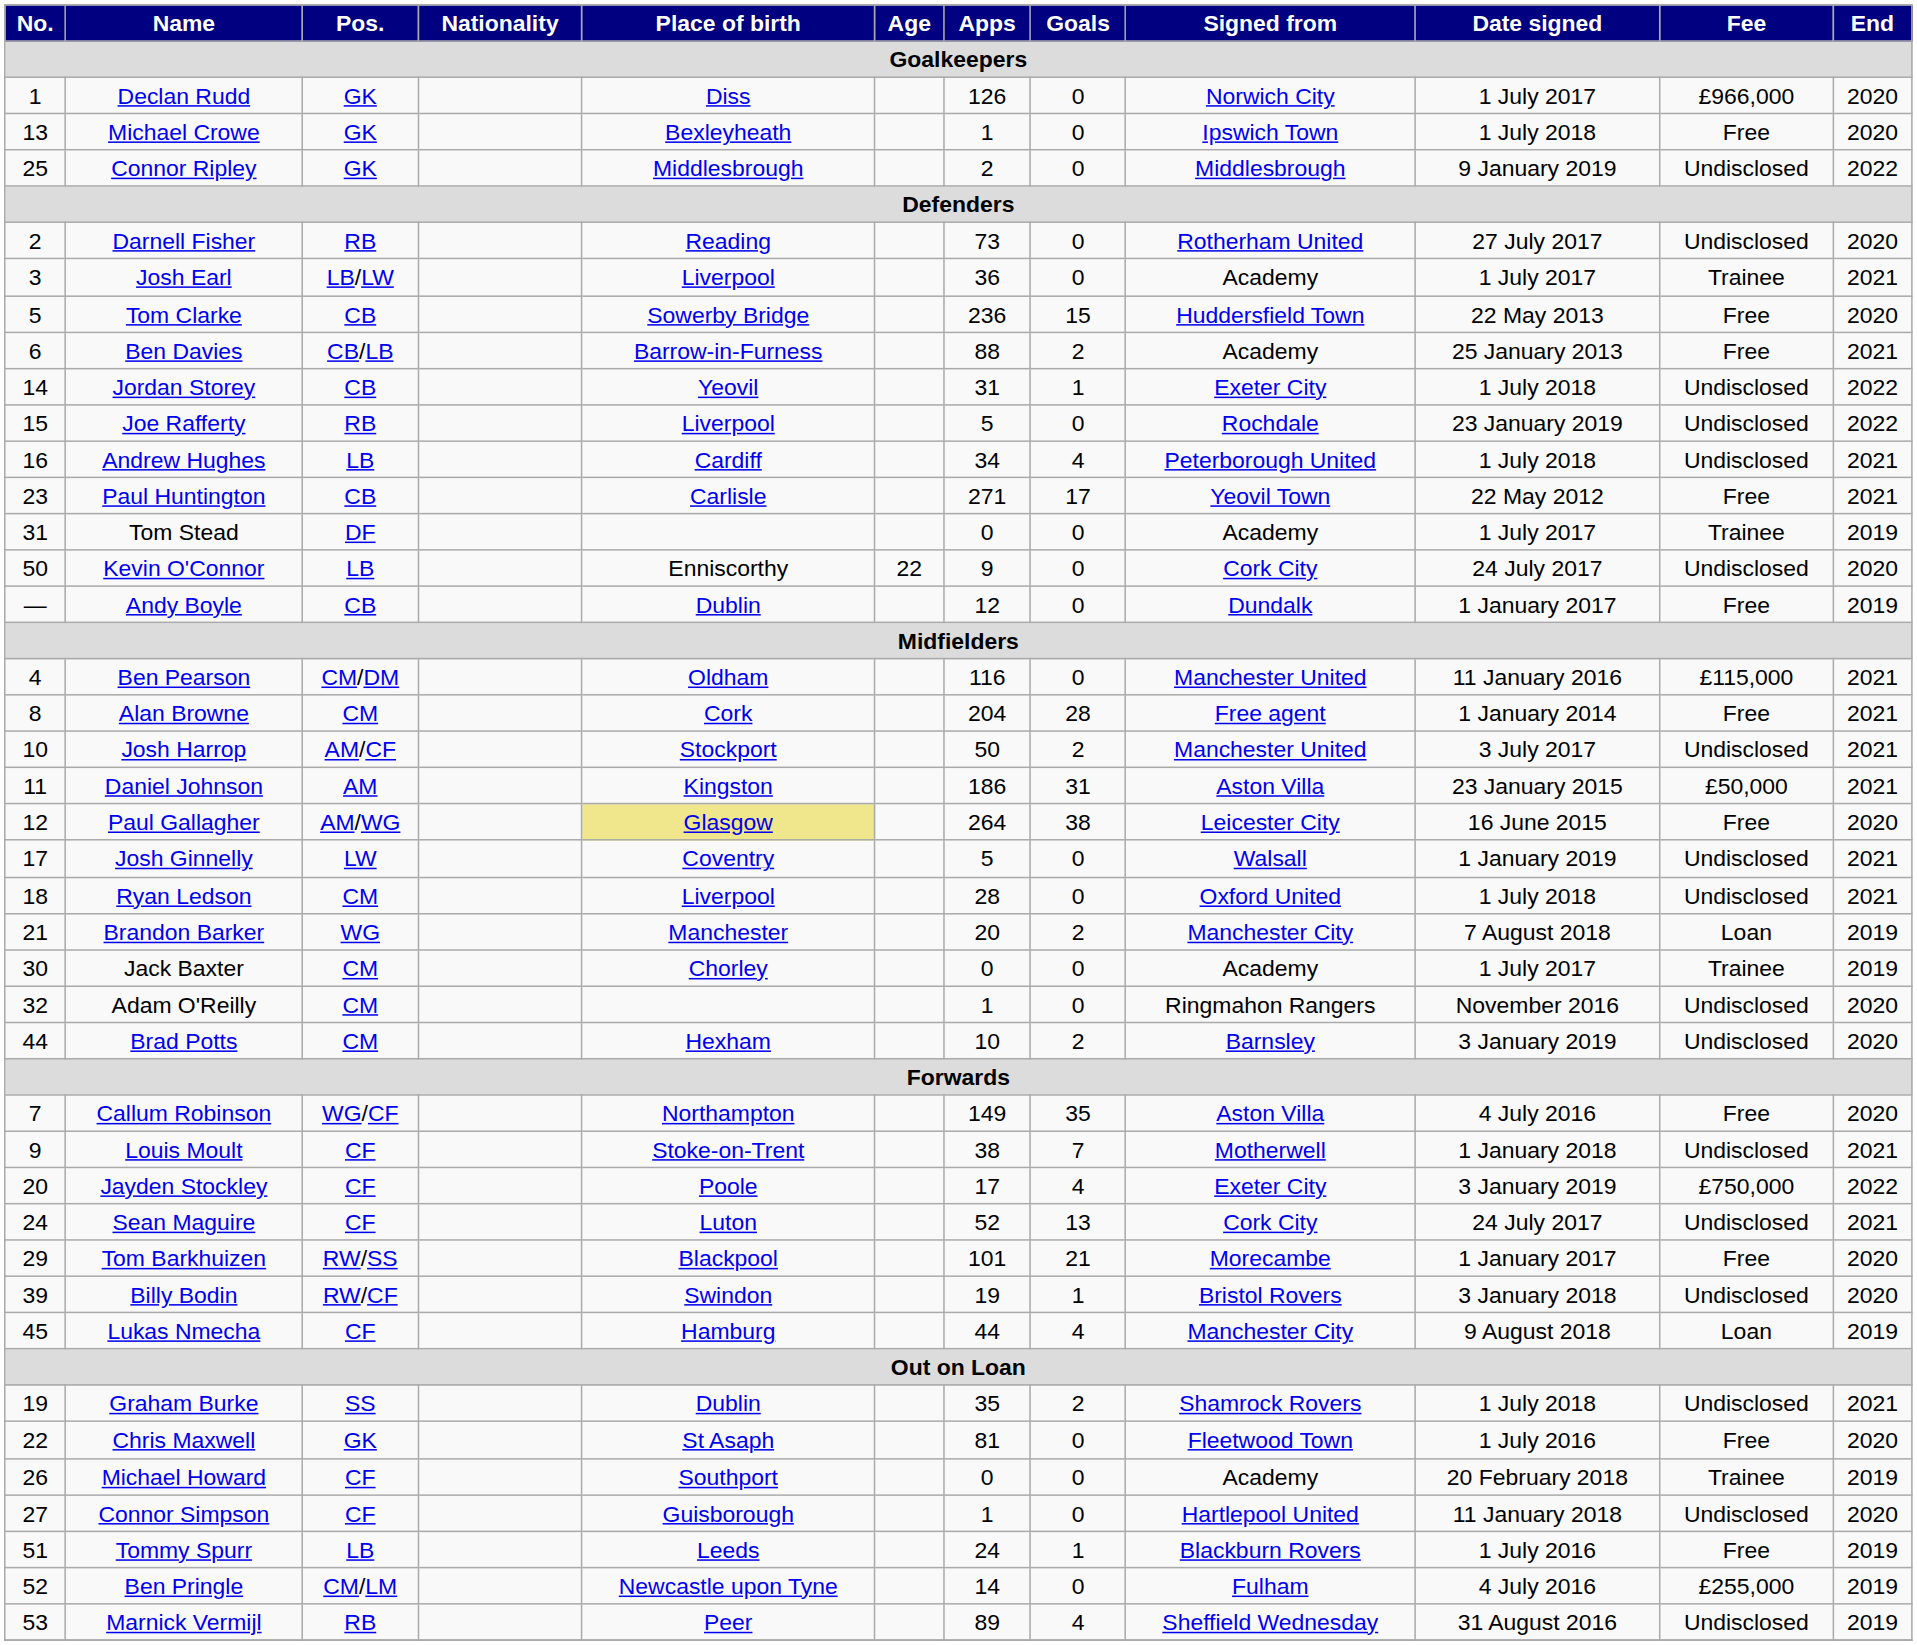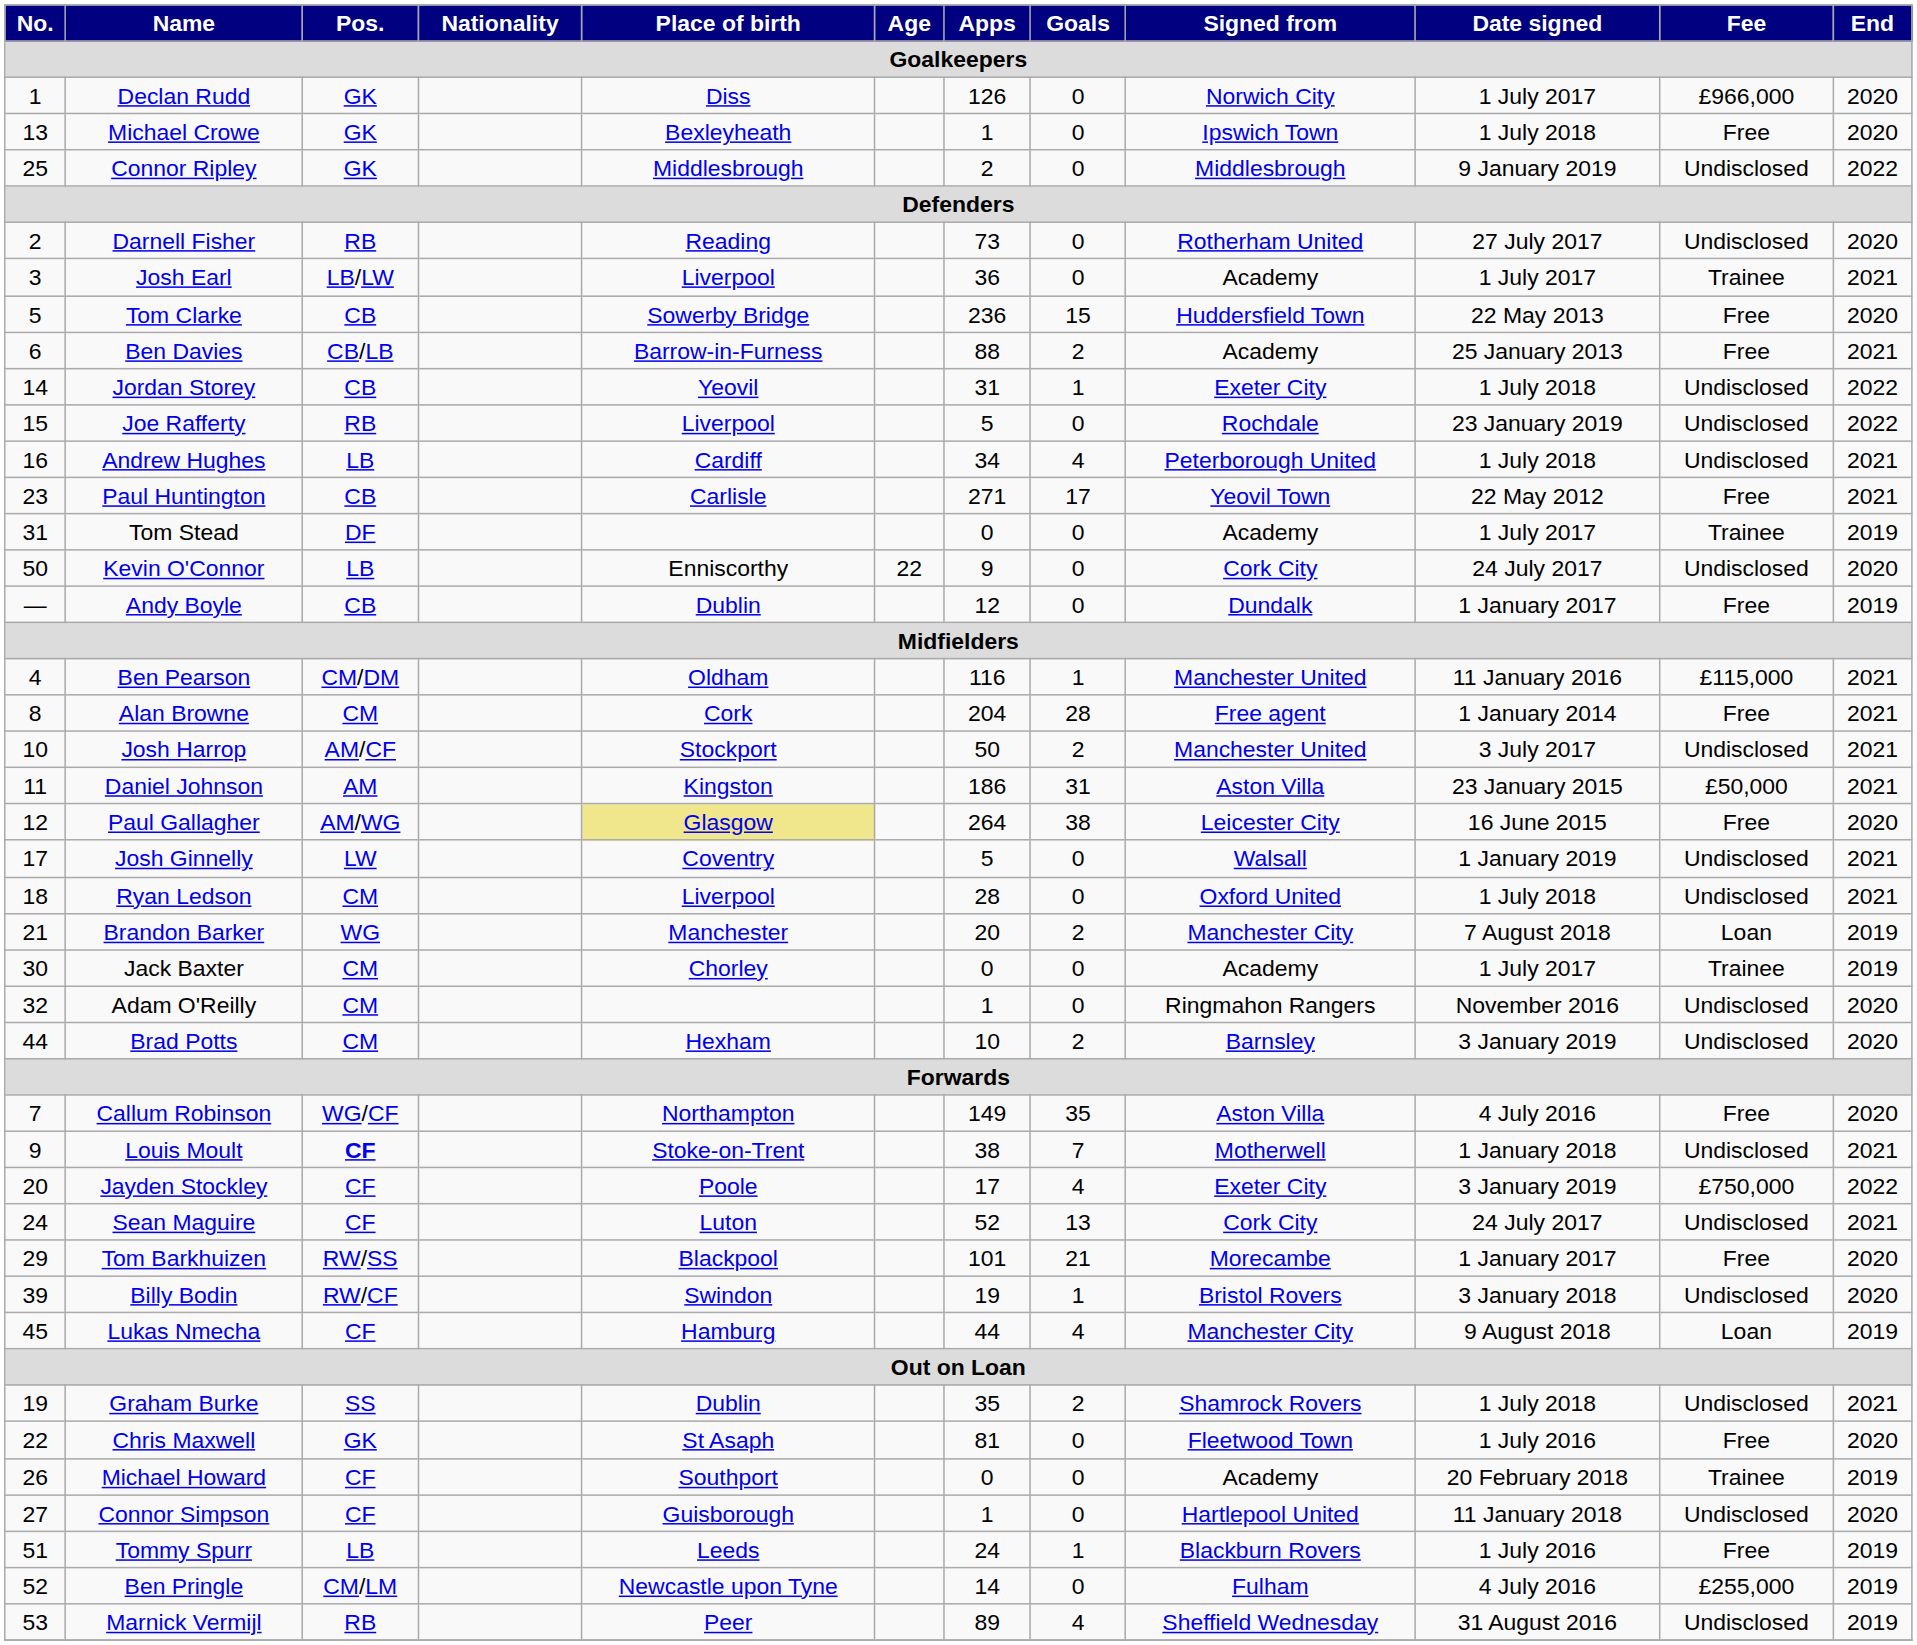Ben Pearson | Goals: 0 -> 1
Louis Moult | Pos.: normal -> bold
